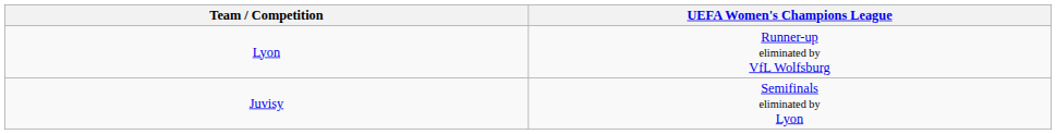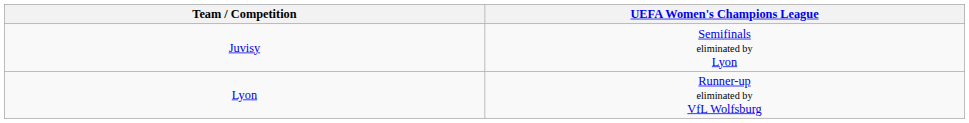rows swapped: Lyon <-> Juvisy
